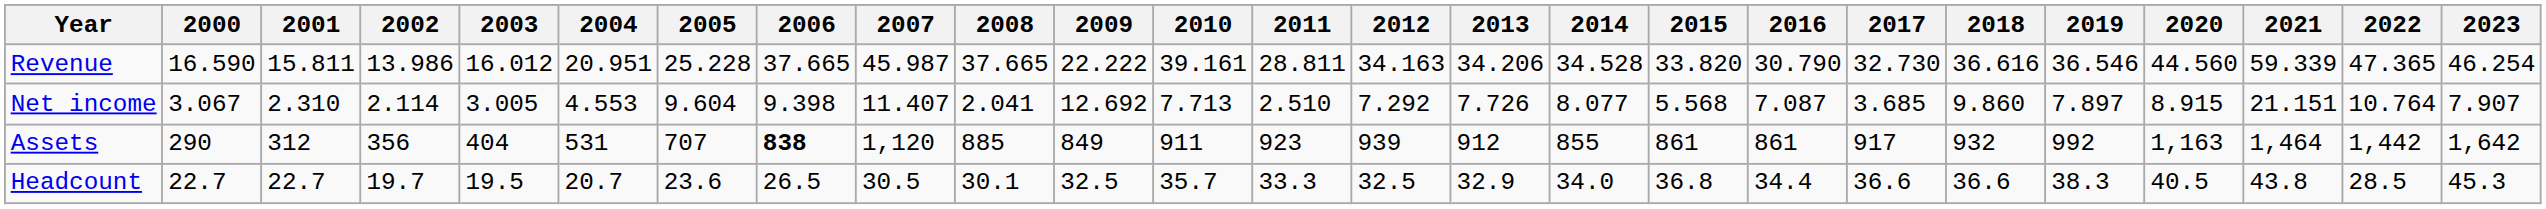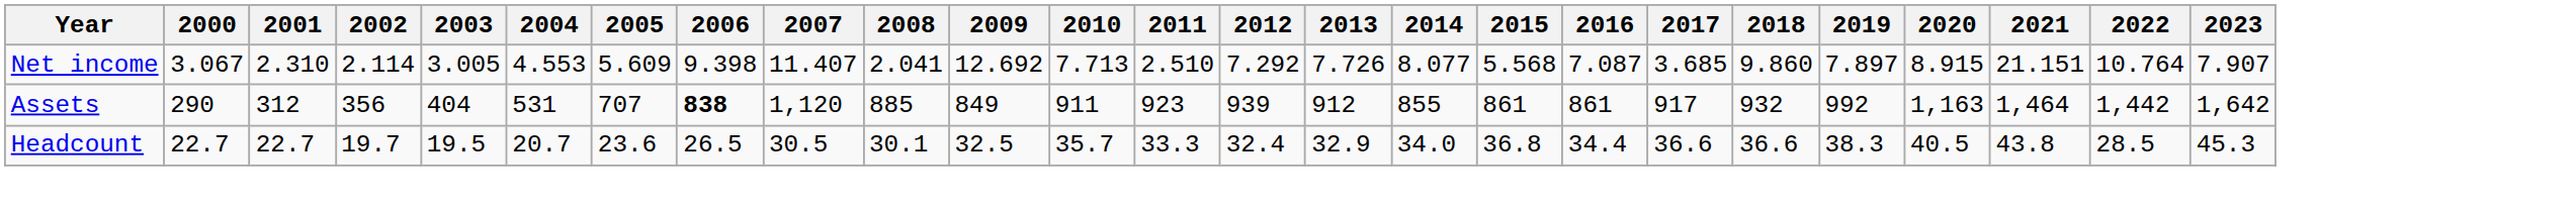- row: Revenue | 16.590 | 15.811 | 13.986 | 16.012 | 20.951 | 25.228 | 37.665 | 45.987 | 37.665 | 22.222 | 39.161 | 28.811 | 34.163 | 34.206 | 34.528 | 33.820 | 30.790 | 32.730 | 36.616 | 36.546 | 44.560 | 59.339 | 47.365 | 46.254
Net income | 2005: 9.604 -> 5.609
Headcount | 2012: 32.5 -> 32.4
